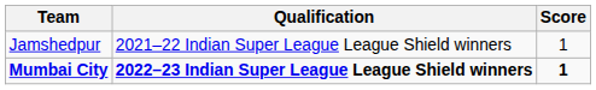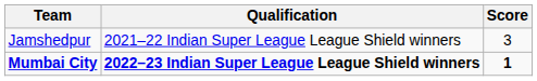Jamshedpur | Score: 1 -> 3
